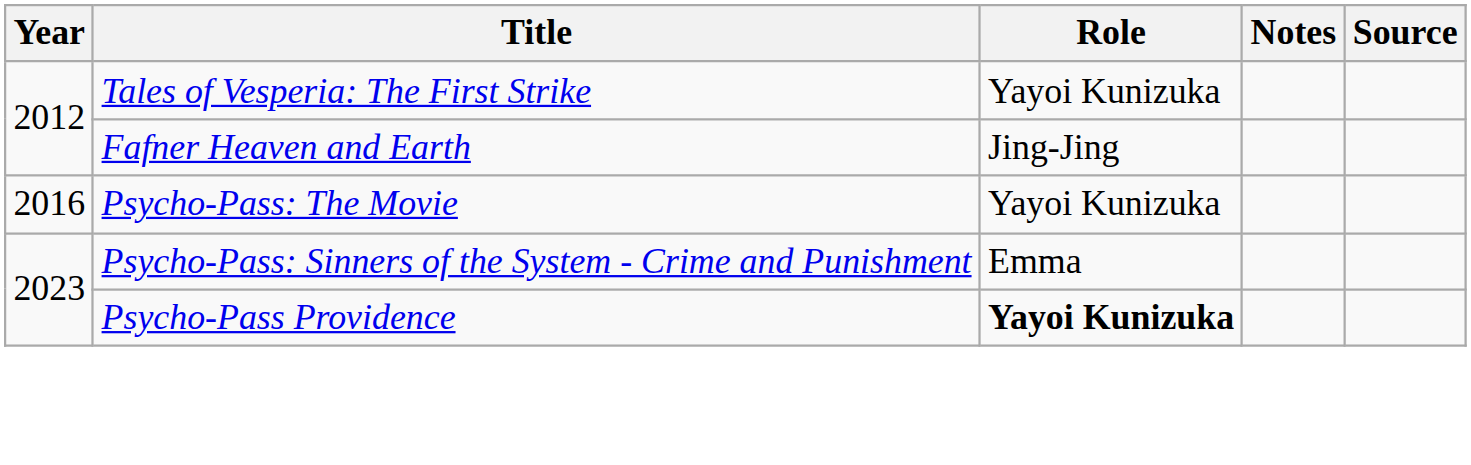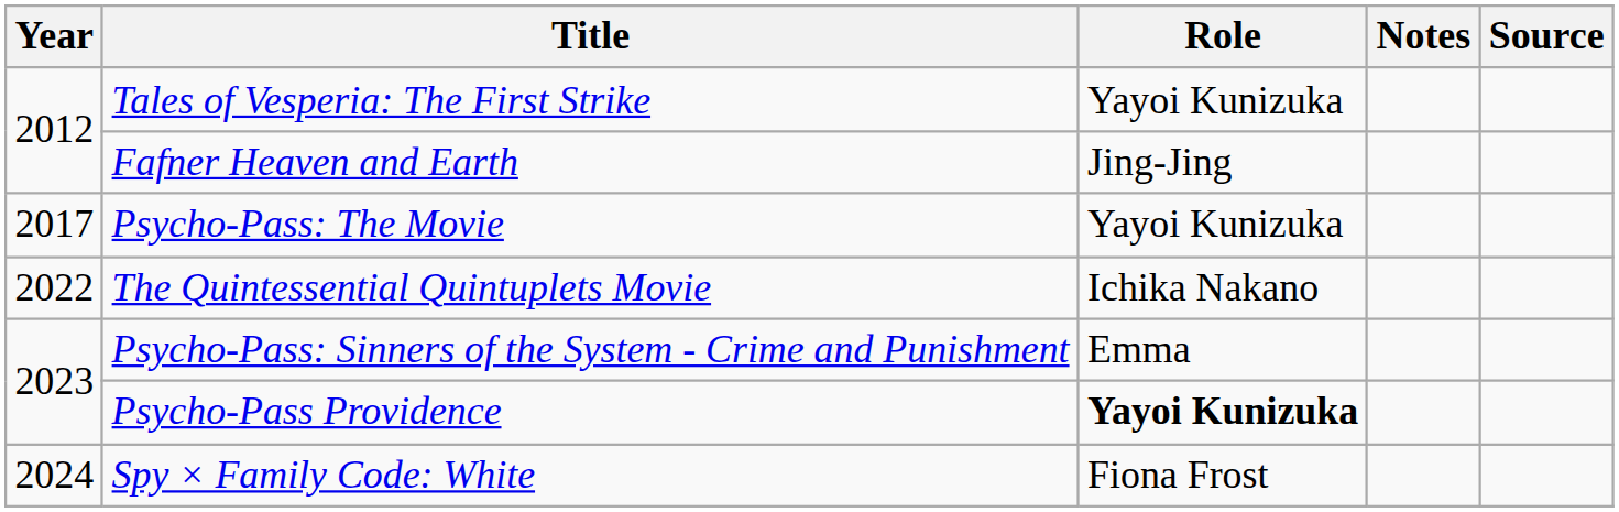Psycho-Pass: The Movie | Year: 2016 -> 2017
+ row: 2022 | The Quintessential Quintuplets Movie | Ichika Nakano
+ row: 2024 | Spy × Family Code: White | Fiona Frost
